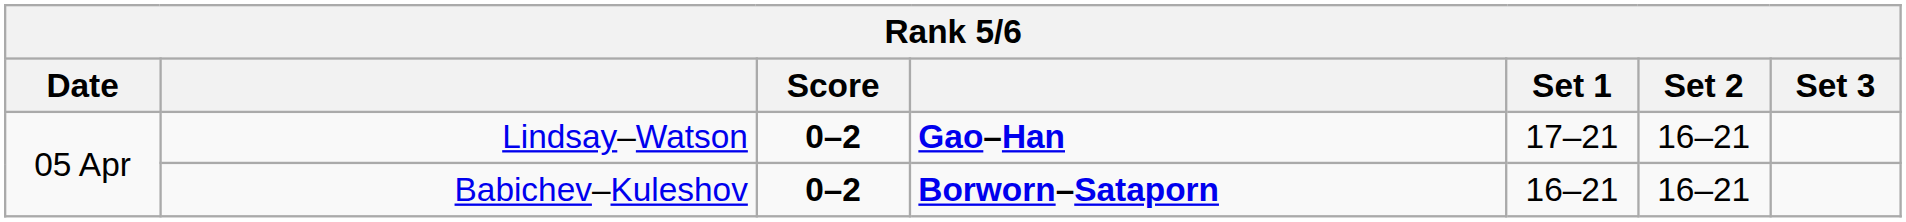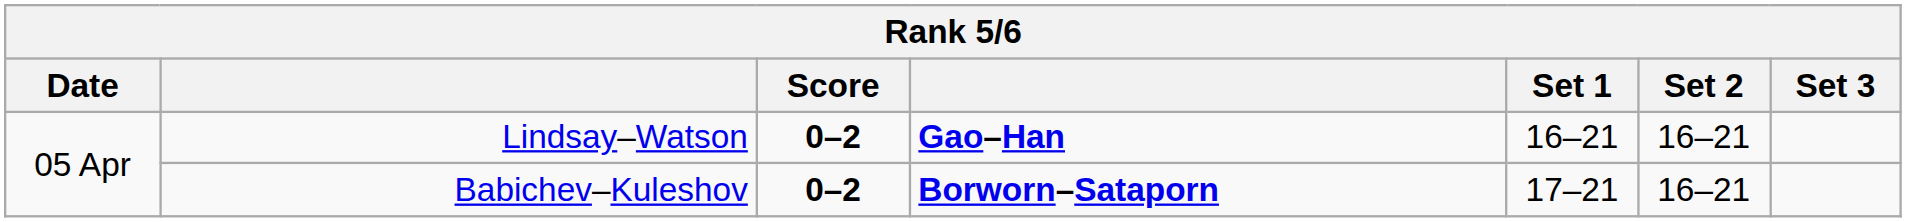Lindsay–Watson | Set 1: 17–21 -> 16–21
Babichev–Kuleshov | Set 1: 16–21 -> 17–21
